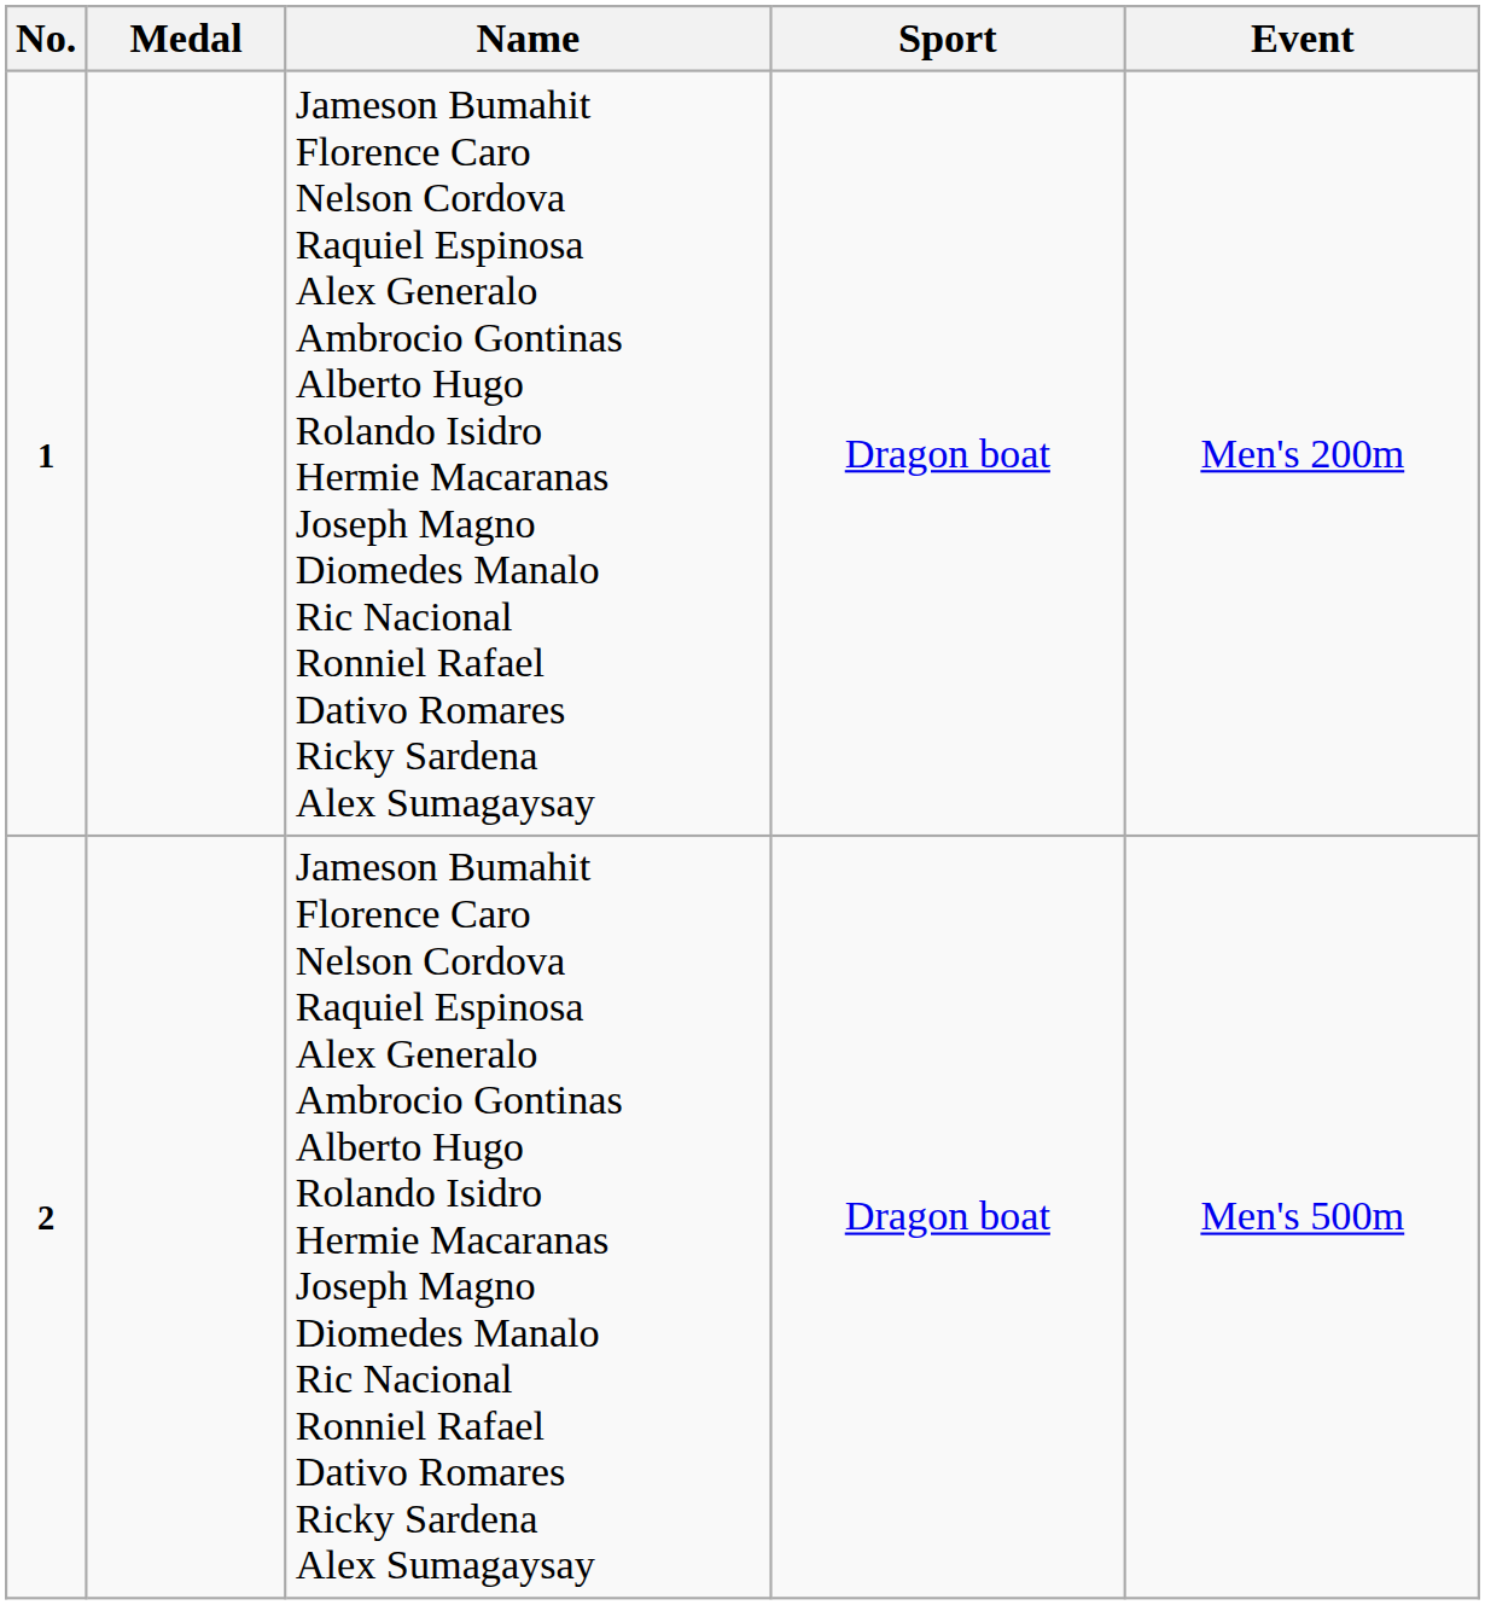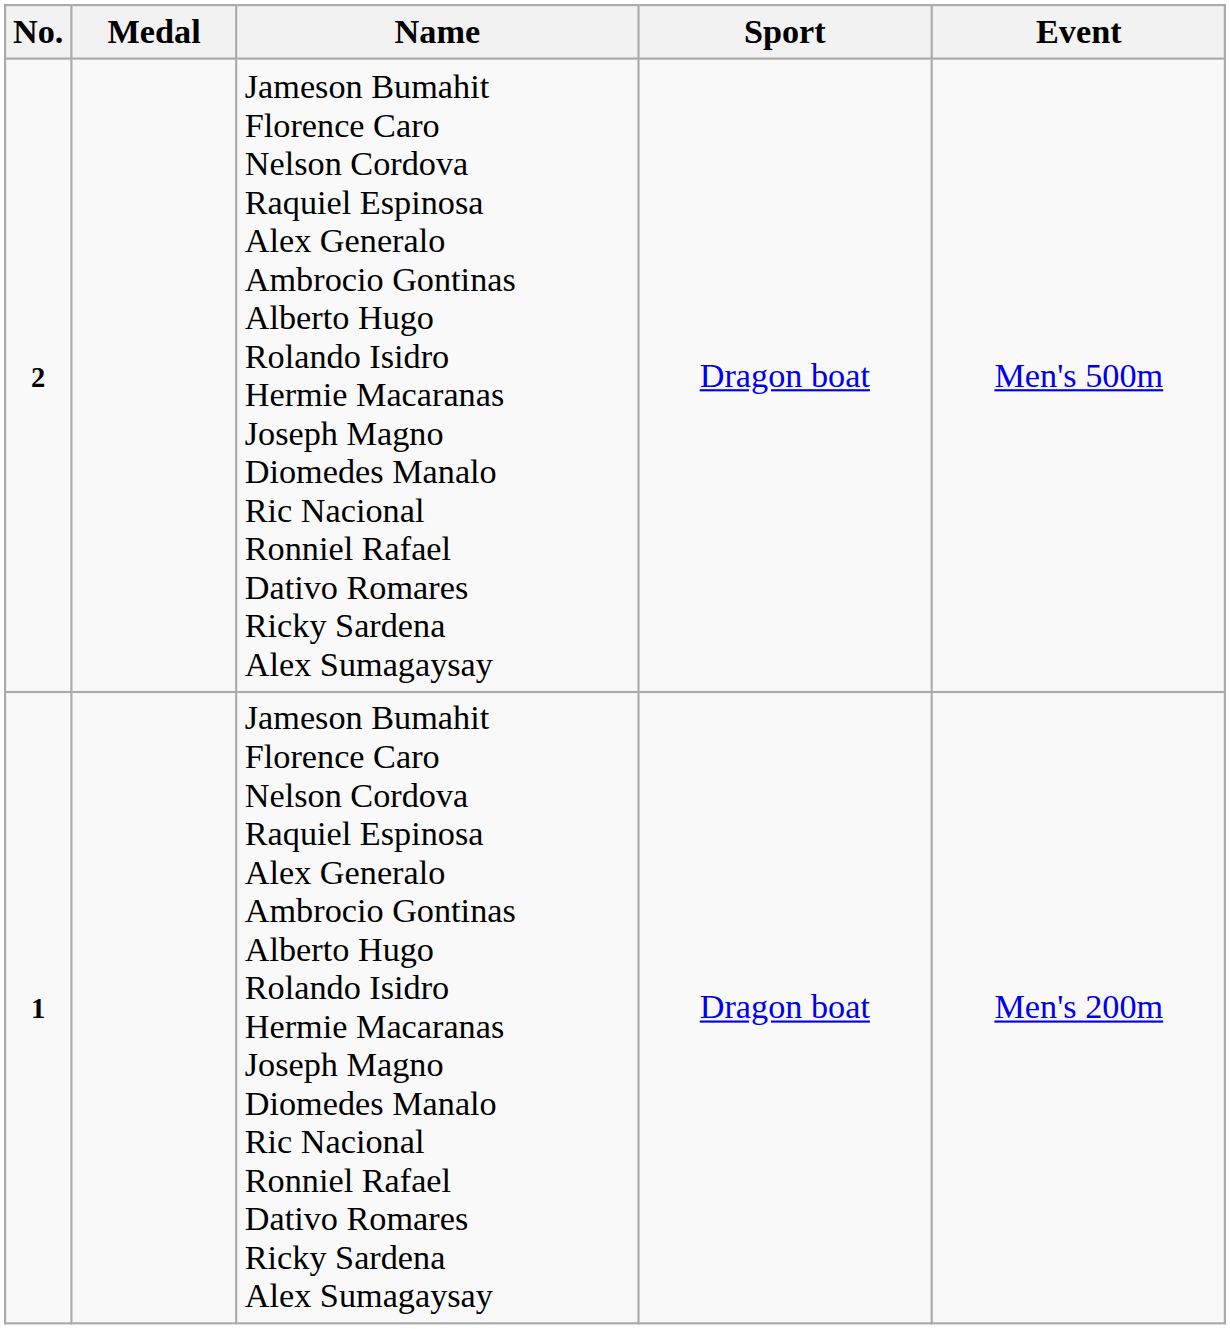rows swapped: 1 <-> 2
